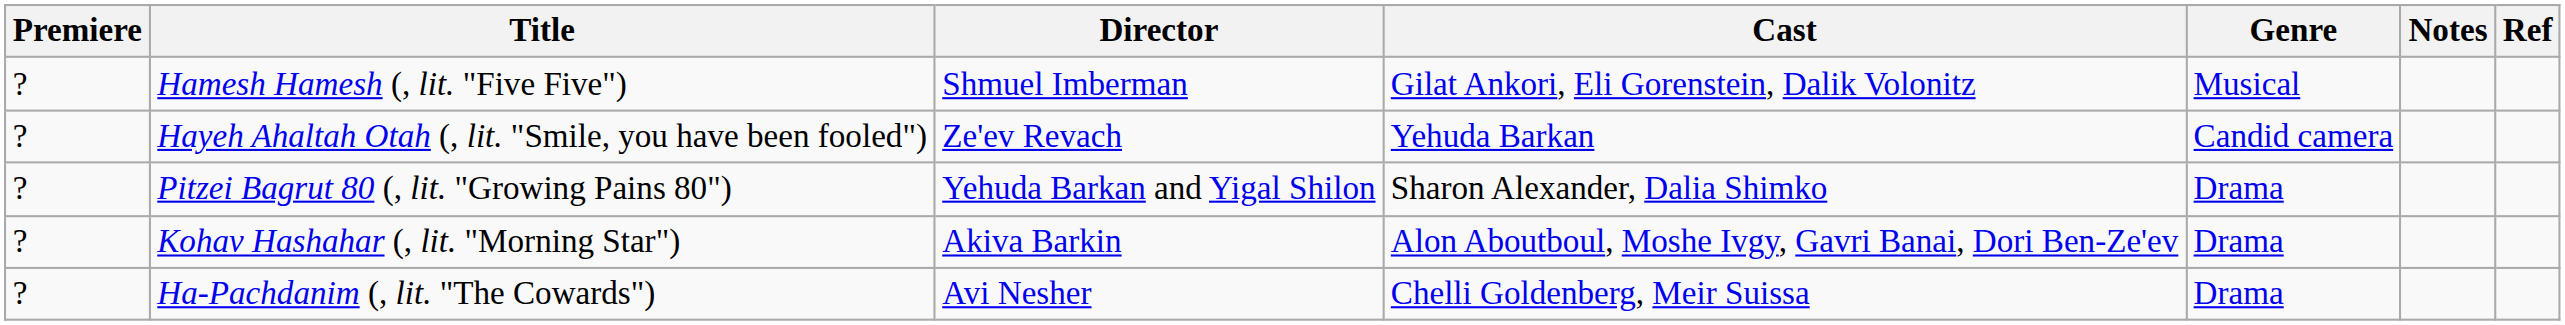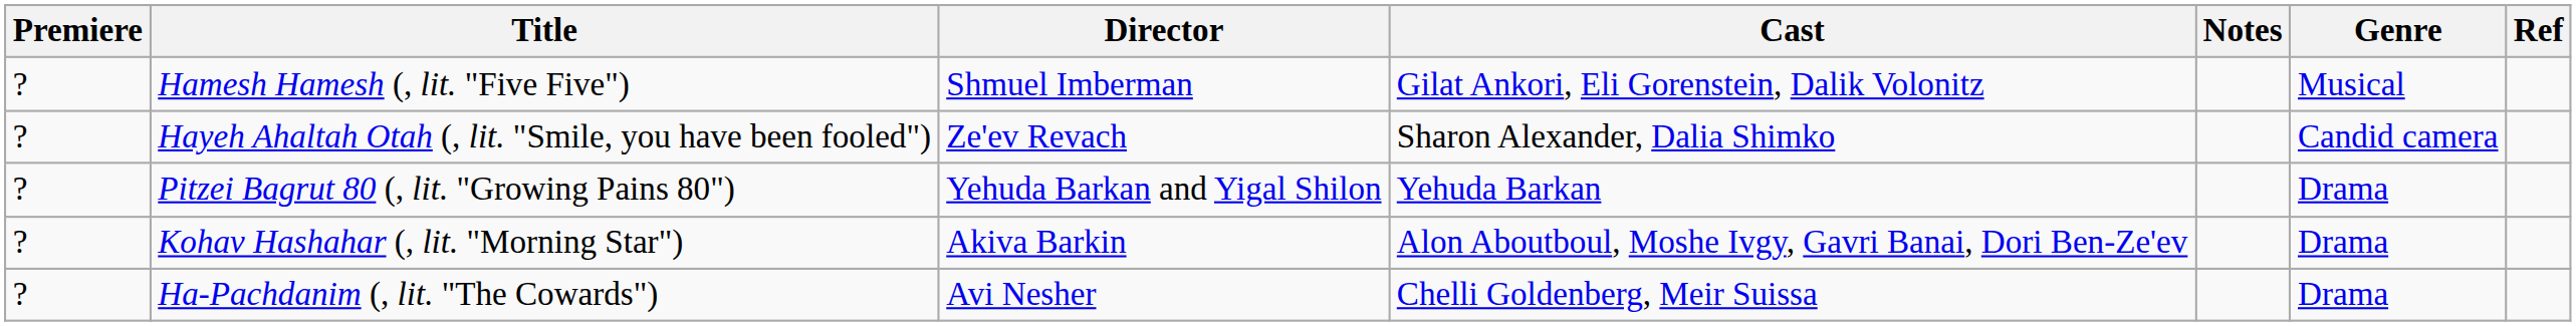columns swapped: Genre <-> Notes
Hayeh Ahaltah Otah (, lit. "Smile, you have been fooled") | Cast: Yehuda Barkan -> Sharon Alexander, Dalia Shimko
Pitzei Bagrut 80 (, lit. "Growing Pains 80") | Cast: Sharon Alexander, Dalia Shimko -> Yehuda Barkan
